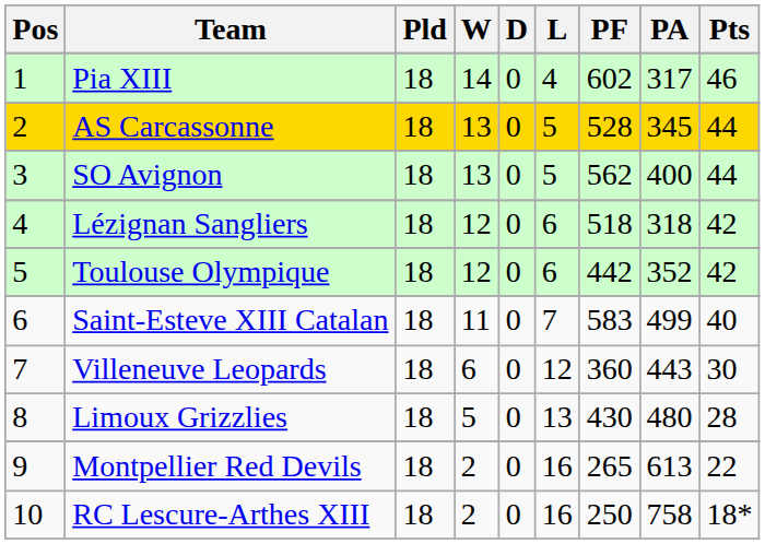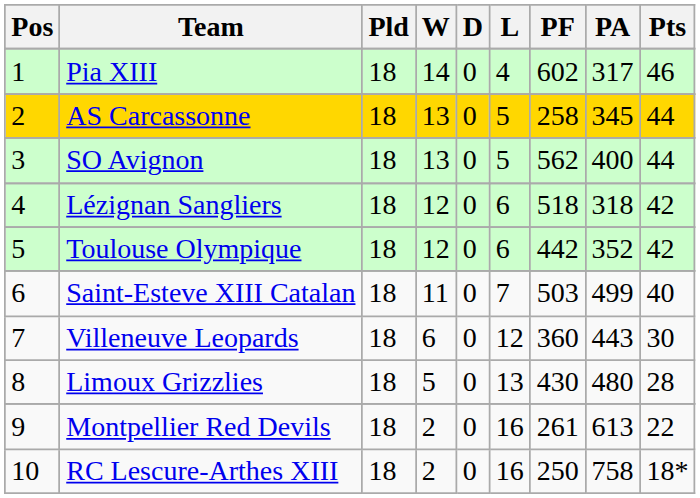AS Carcassonne | PF: 528 -> 258
Saint-Esteve XIII Catalan | PF: 583 -> 503
Montpellier Red Devils | PF: 265 -> 261
